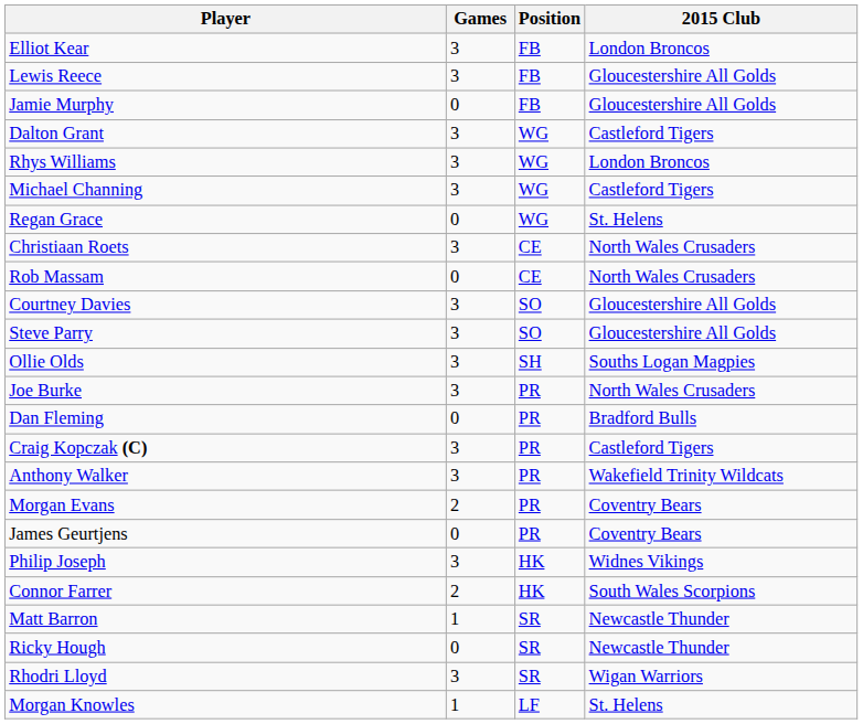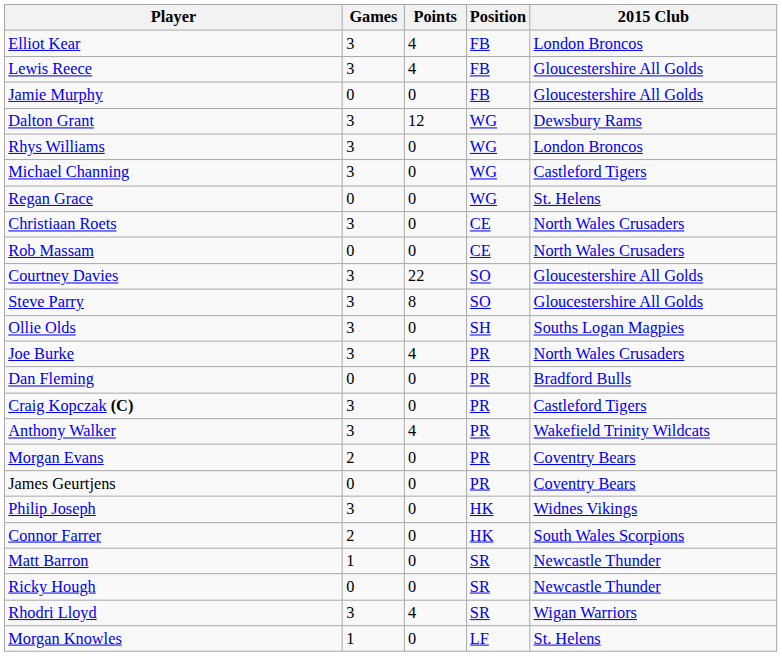+ column: Points | 4 | 4 | 0 | 12 | 0 | 0 | 0 | 0 | 0 | 22 | 8 | 0 | 4 | 0 | 0 | 4 | 0 | 0 | 0 | 0 | 0 | 0 | 4 | 0
Dalton Grant | 2015 Club: Castleford Tigers -> Dewsbury Rams
